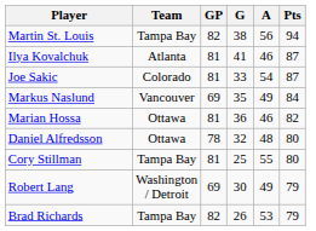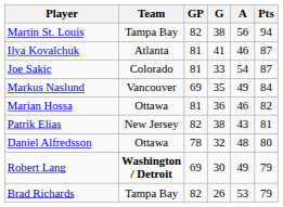+ row: Patrik Elias | New Jersey | 82 | 38 | 43 | 81
- row: Cory Stillman | Tampa Bay | 81 | 25 | 55 | 80
Robert Lang | Team: normal -> bold
